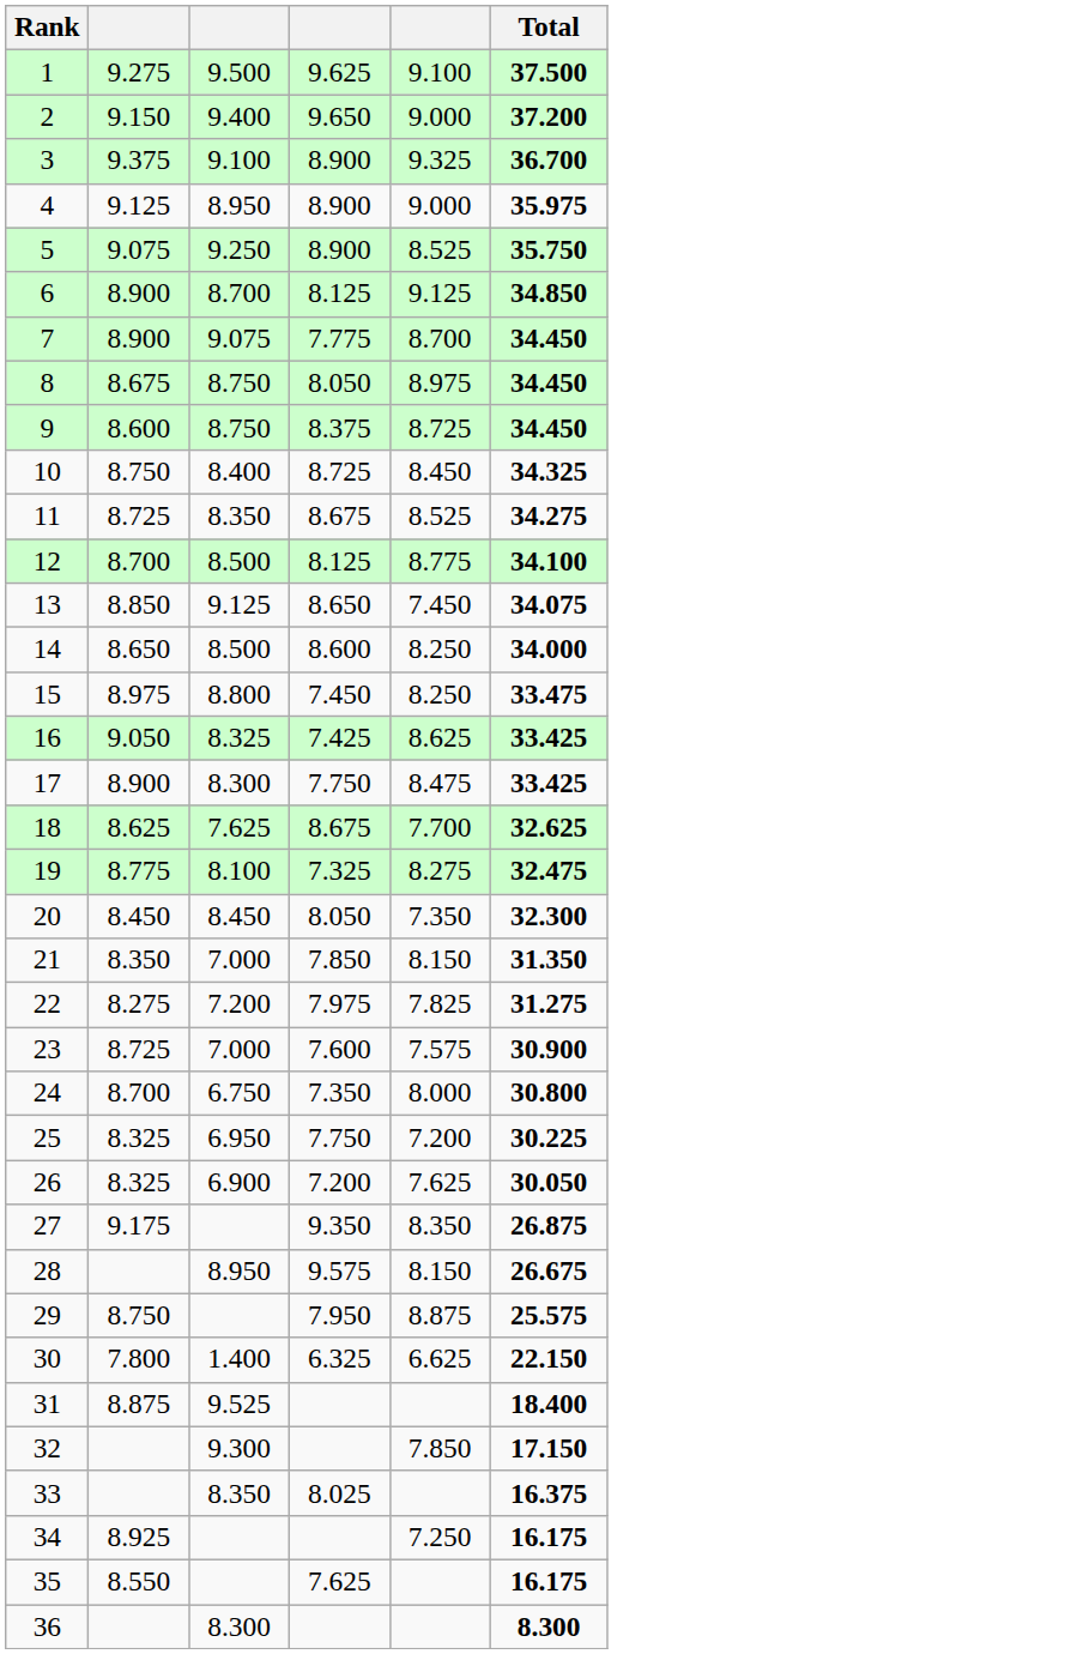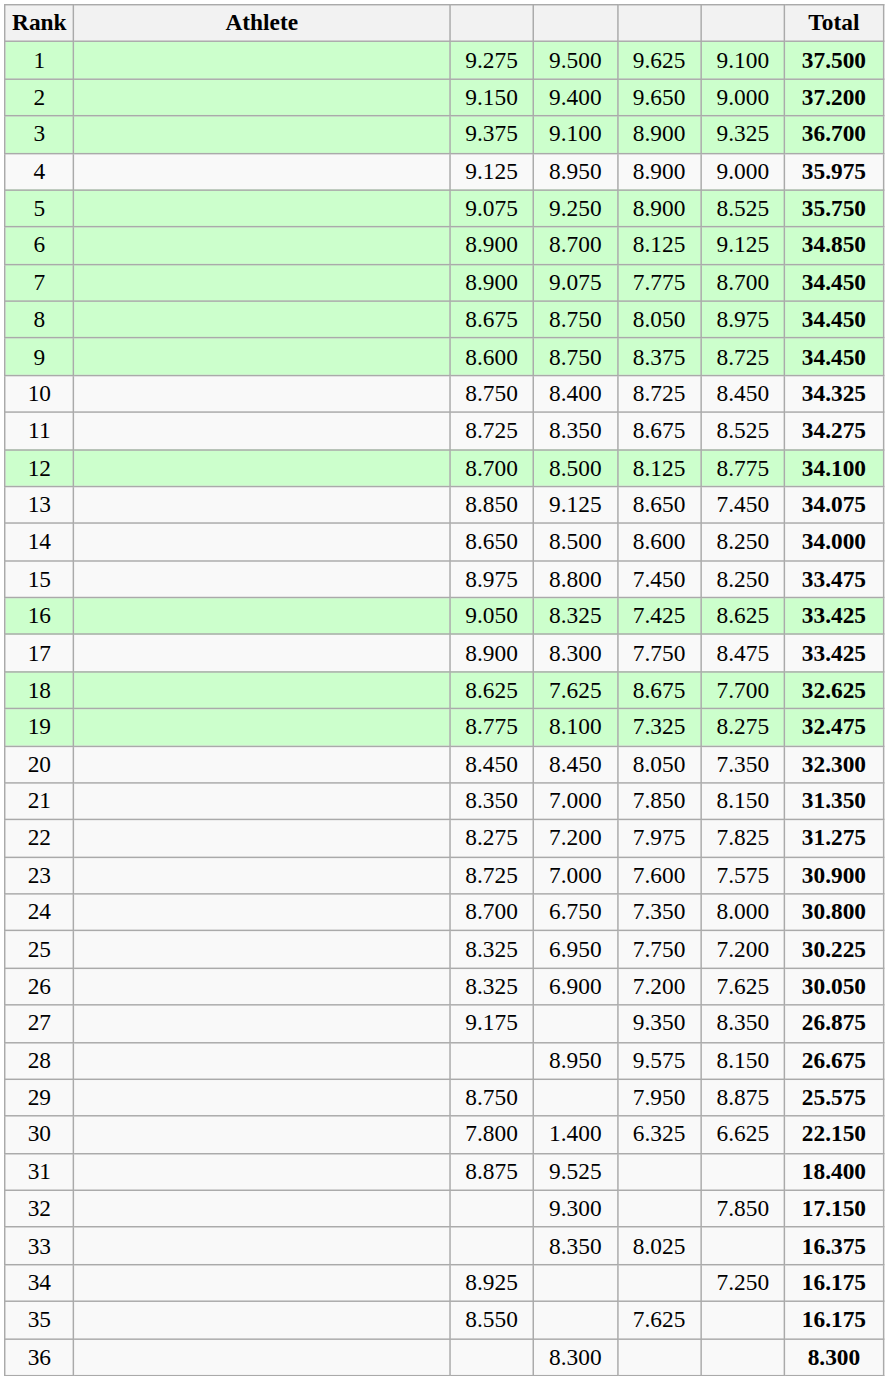+ column: Athlete
